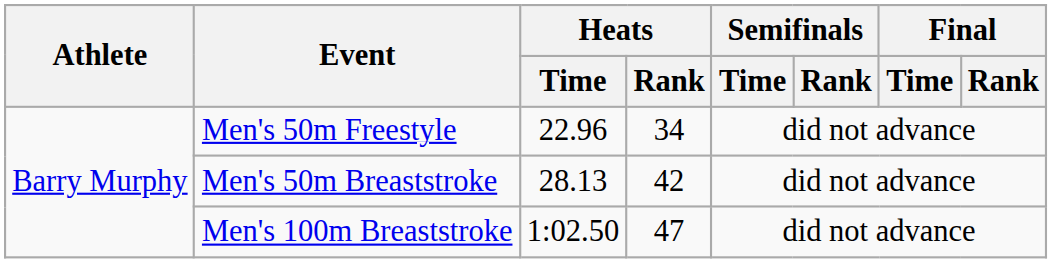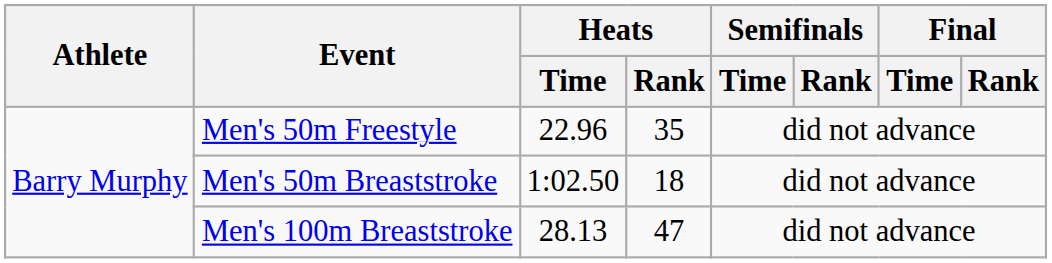Men's 50m Freestyle | Heats / Rank: 34 -> 35
Men's 50m Breaststroke | Heats / Time: 28.13 -> 1:02.50
Men's 50m Breaststroke | Heats / Rank: 42 -> 18
Men's 100m Breaststroke | Heats / Time: 1:02.50 -> 28.13
